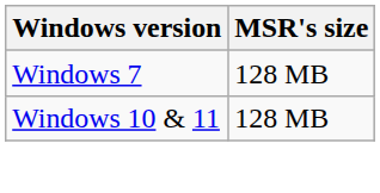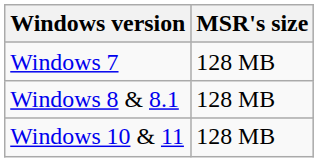+ row: Windows 8 & 8.1 | 128 MB
